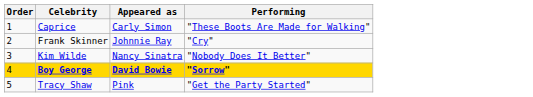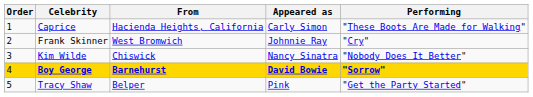+ column: From | Hacienda Heights, California | West Bromwich | Chiswick | Barnehurst | Belper
